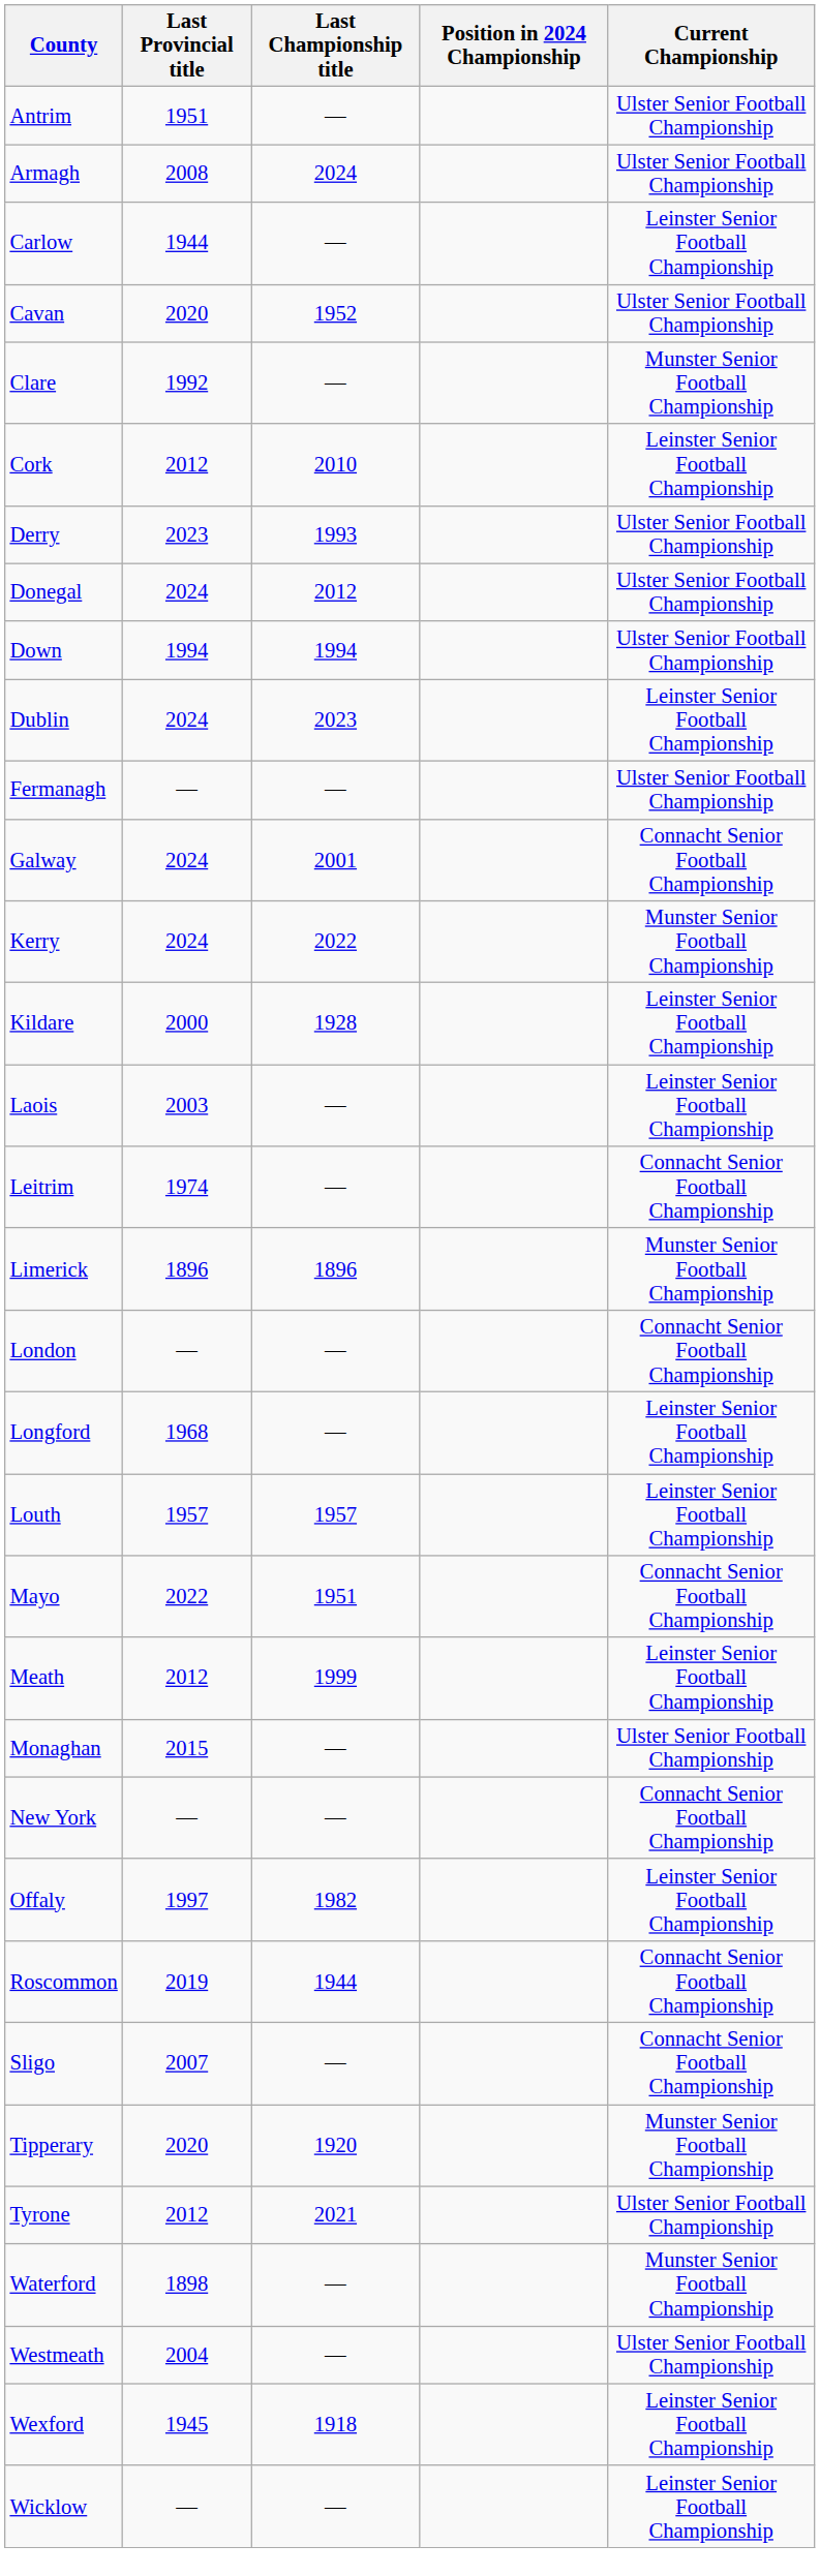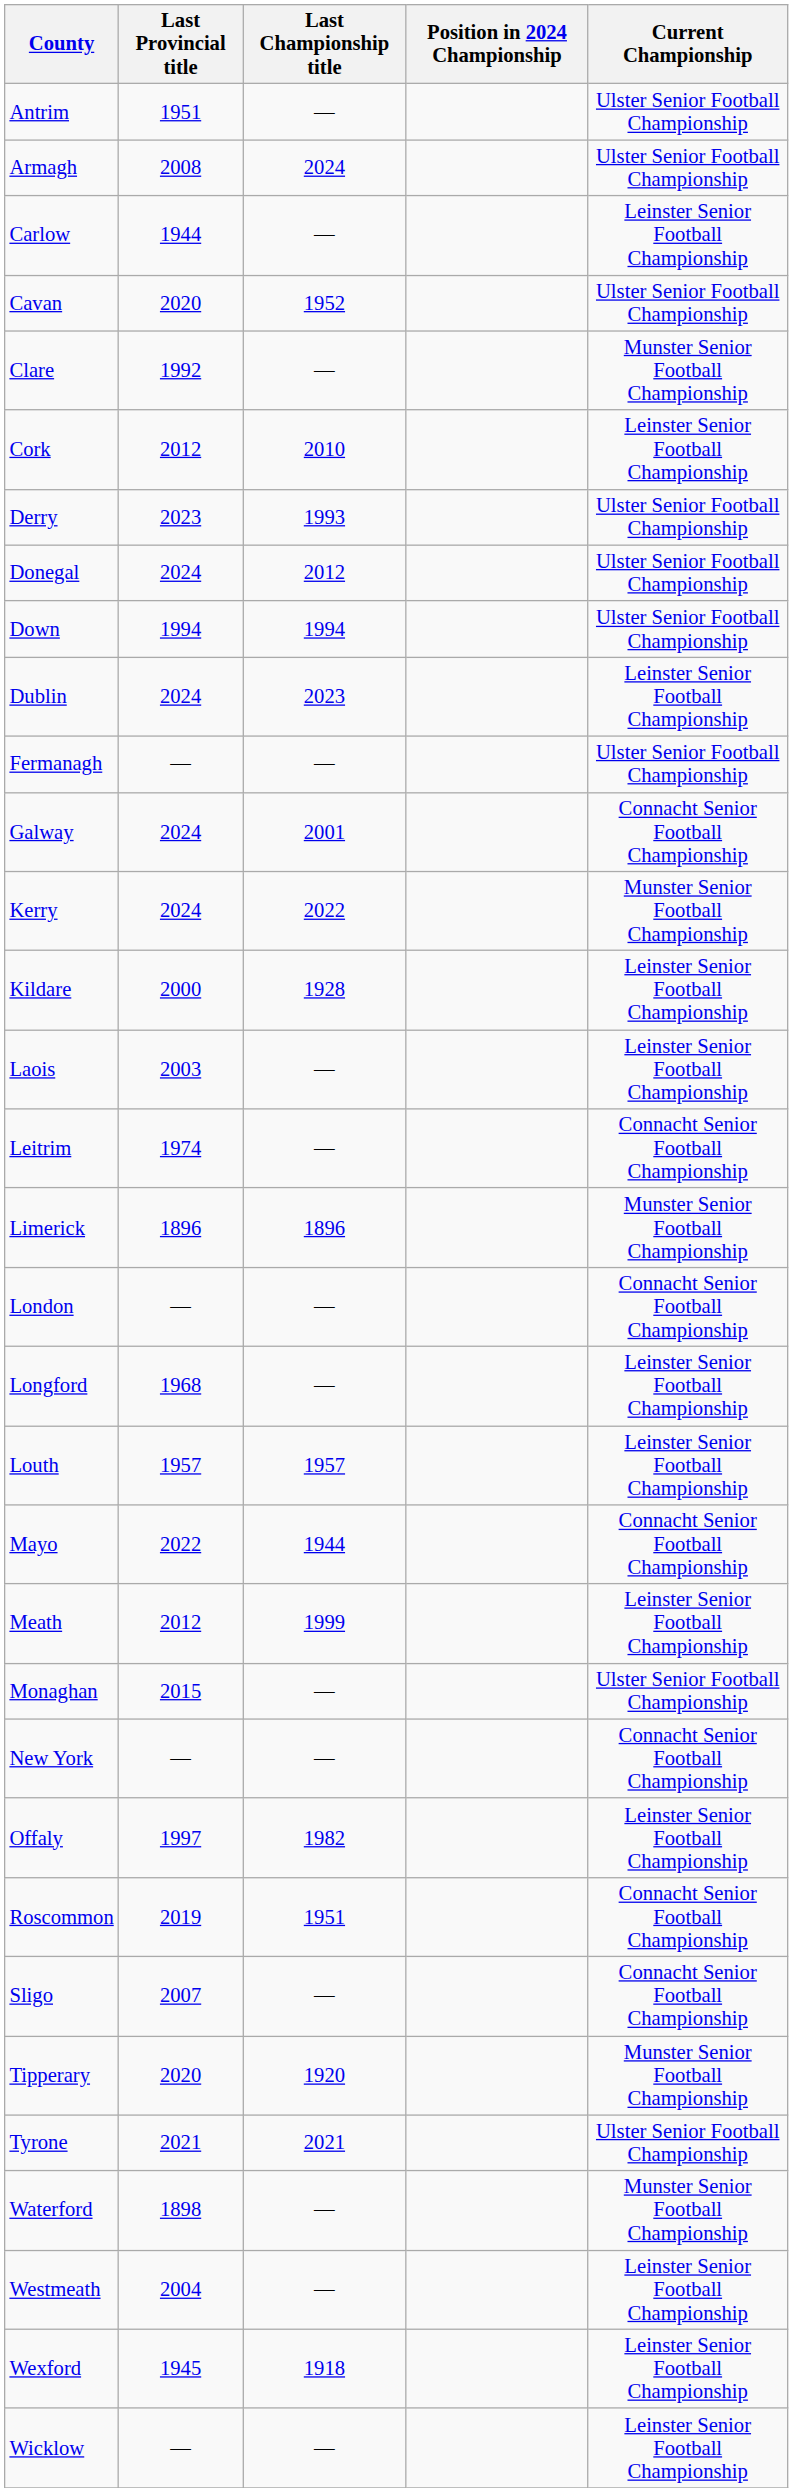Mayo | Last Championship title: 1951 -> 1944
Roscommon | Last Championship title: 1944 -> 1951
Tyrone | Last Provincial title: 2012 -> 2021
Westmeath | Current Championship: Ulster Senior Football Championship -> Leinster Senior Football Championship
